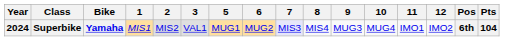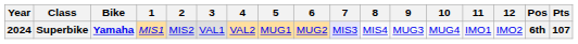+ column: 4 | VAL2
Superbike | Pts: 104 -> 107
